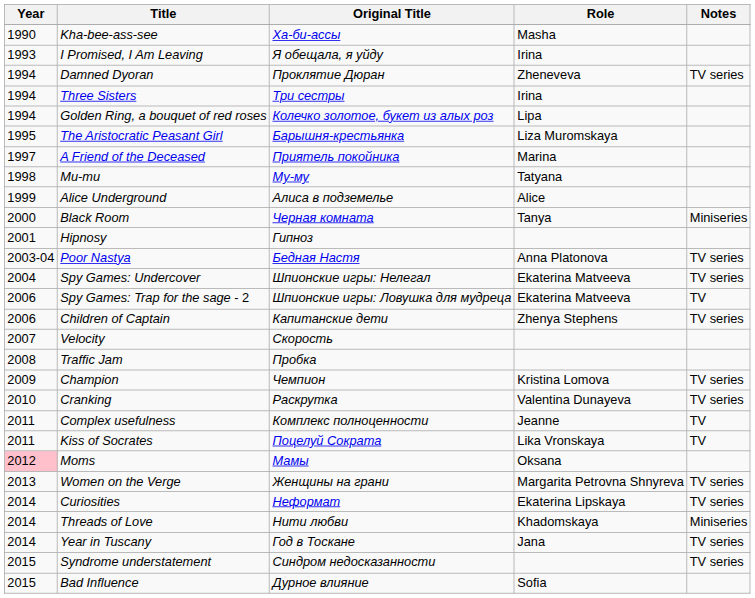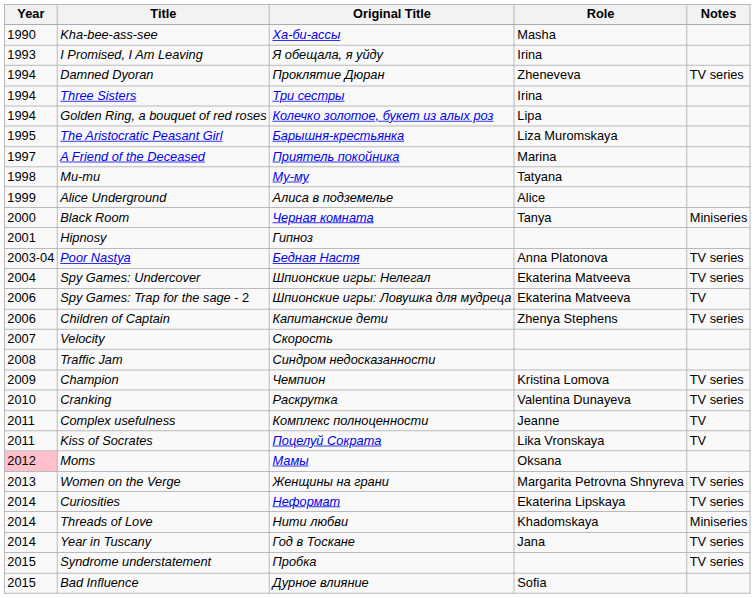Traffic Jam | Original Title: Пробка -> Синдром недосказанности
Syndrome understatement | Original Title: Синдром недосказанности -> Пробка
